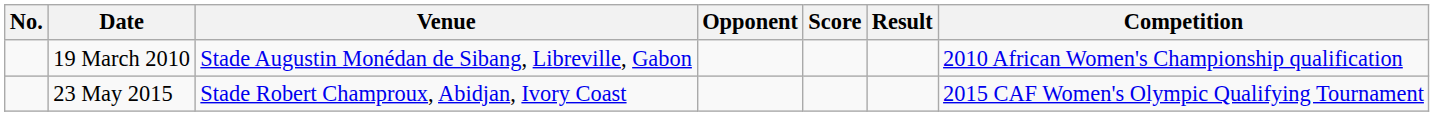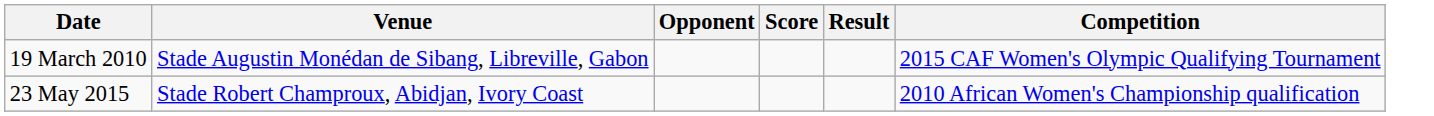- column: No.
19 March 2010 | Competition: 2010 African Women's Championship qualification -> 2015 CAF Women's Olympic Qualifying Tournament
23 May 2015 | Competition: 2015 CAF Women's Olympic Qualifying Tournament -> 2010 African Women's Championship qualification
